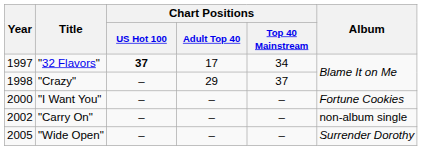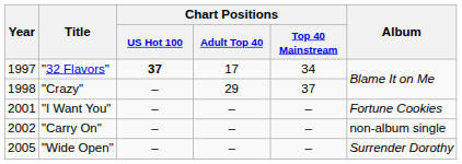"I Want You" | Year: 2000 -> 2001
